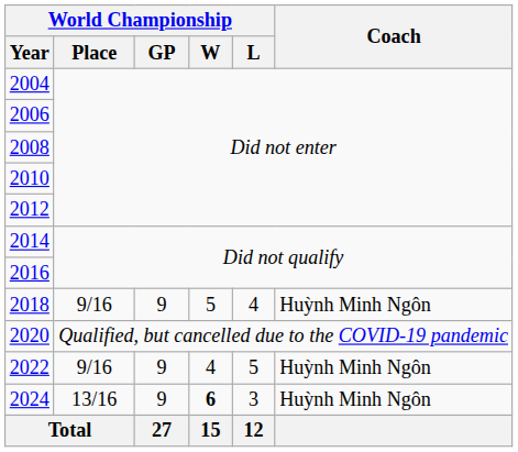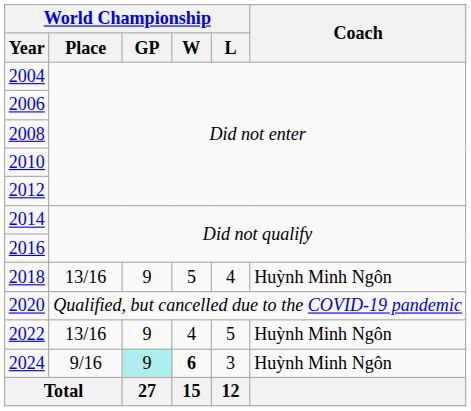2018 | World Championship / Place: 9/16 -> 13/16
2022 | World Championship / Place: 9/16 -> 13/16
2024 | World Championship / Place: 13/16 -> 9/16
2024 | World Championship / GP: no background -> paleturquoise background
